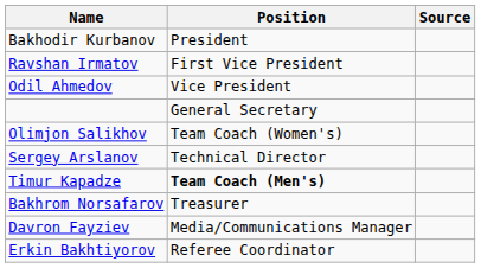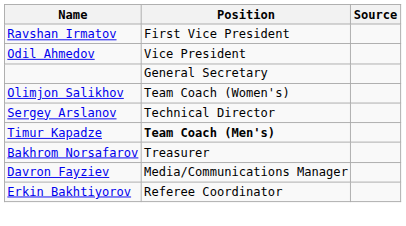- row: Bakhodir Kurbanov | President
